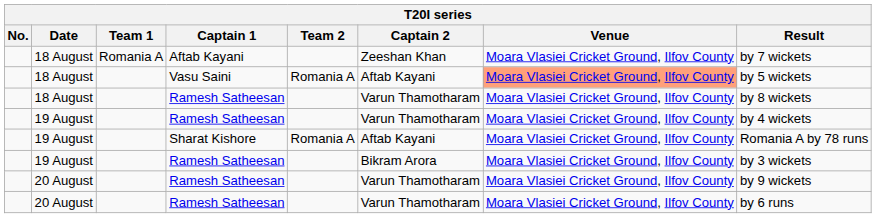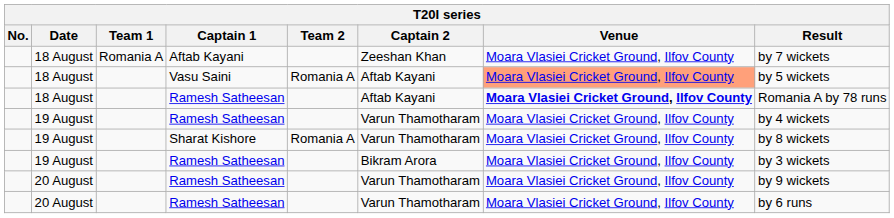18 August / Ramesh Satheesan | Captain 2: Varun Thamotharam -> Aftab Kayani
18 August / Ramesh Satheesan | Venue: normal -> bold
18 August / Ramesh Satheesan | Result: by 8 wickets -> Romania A by 78 runs
Sharat Kishore | Captain 2: Aftab Kayani -> Varun Thamotharam
Sharat Kishore | Result: Romania A by 78 runs -> by 8 wickets
